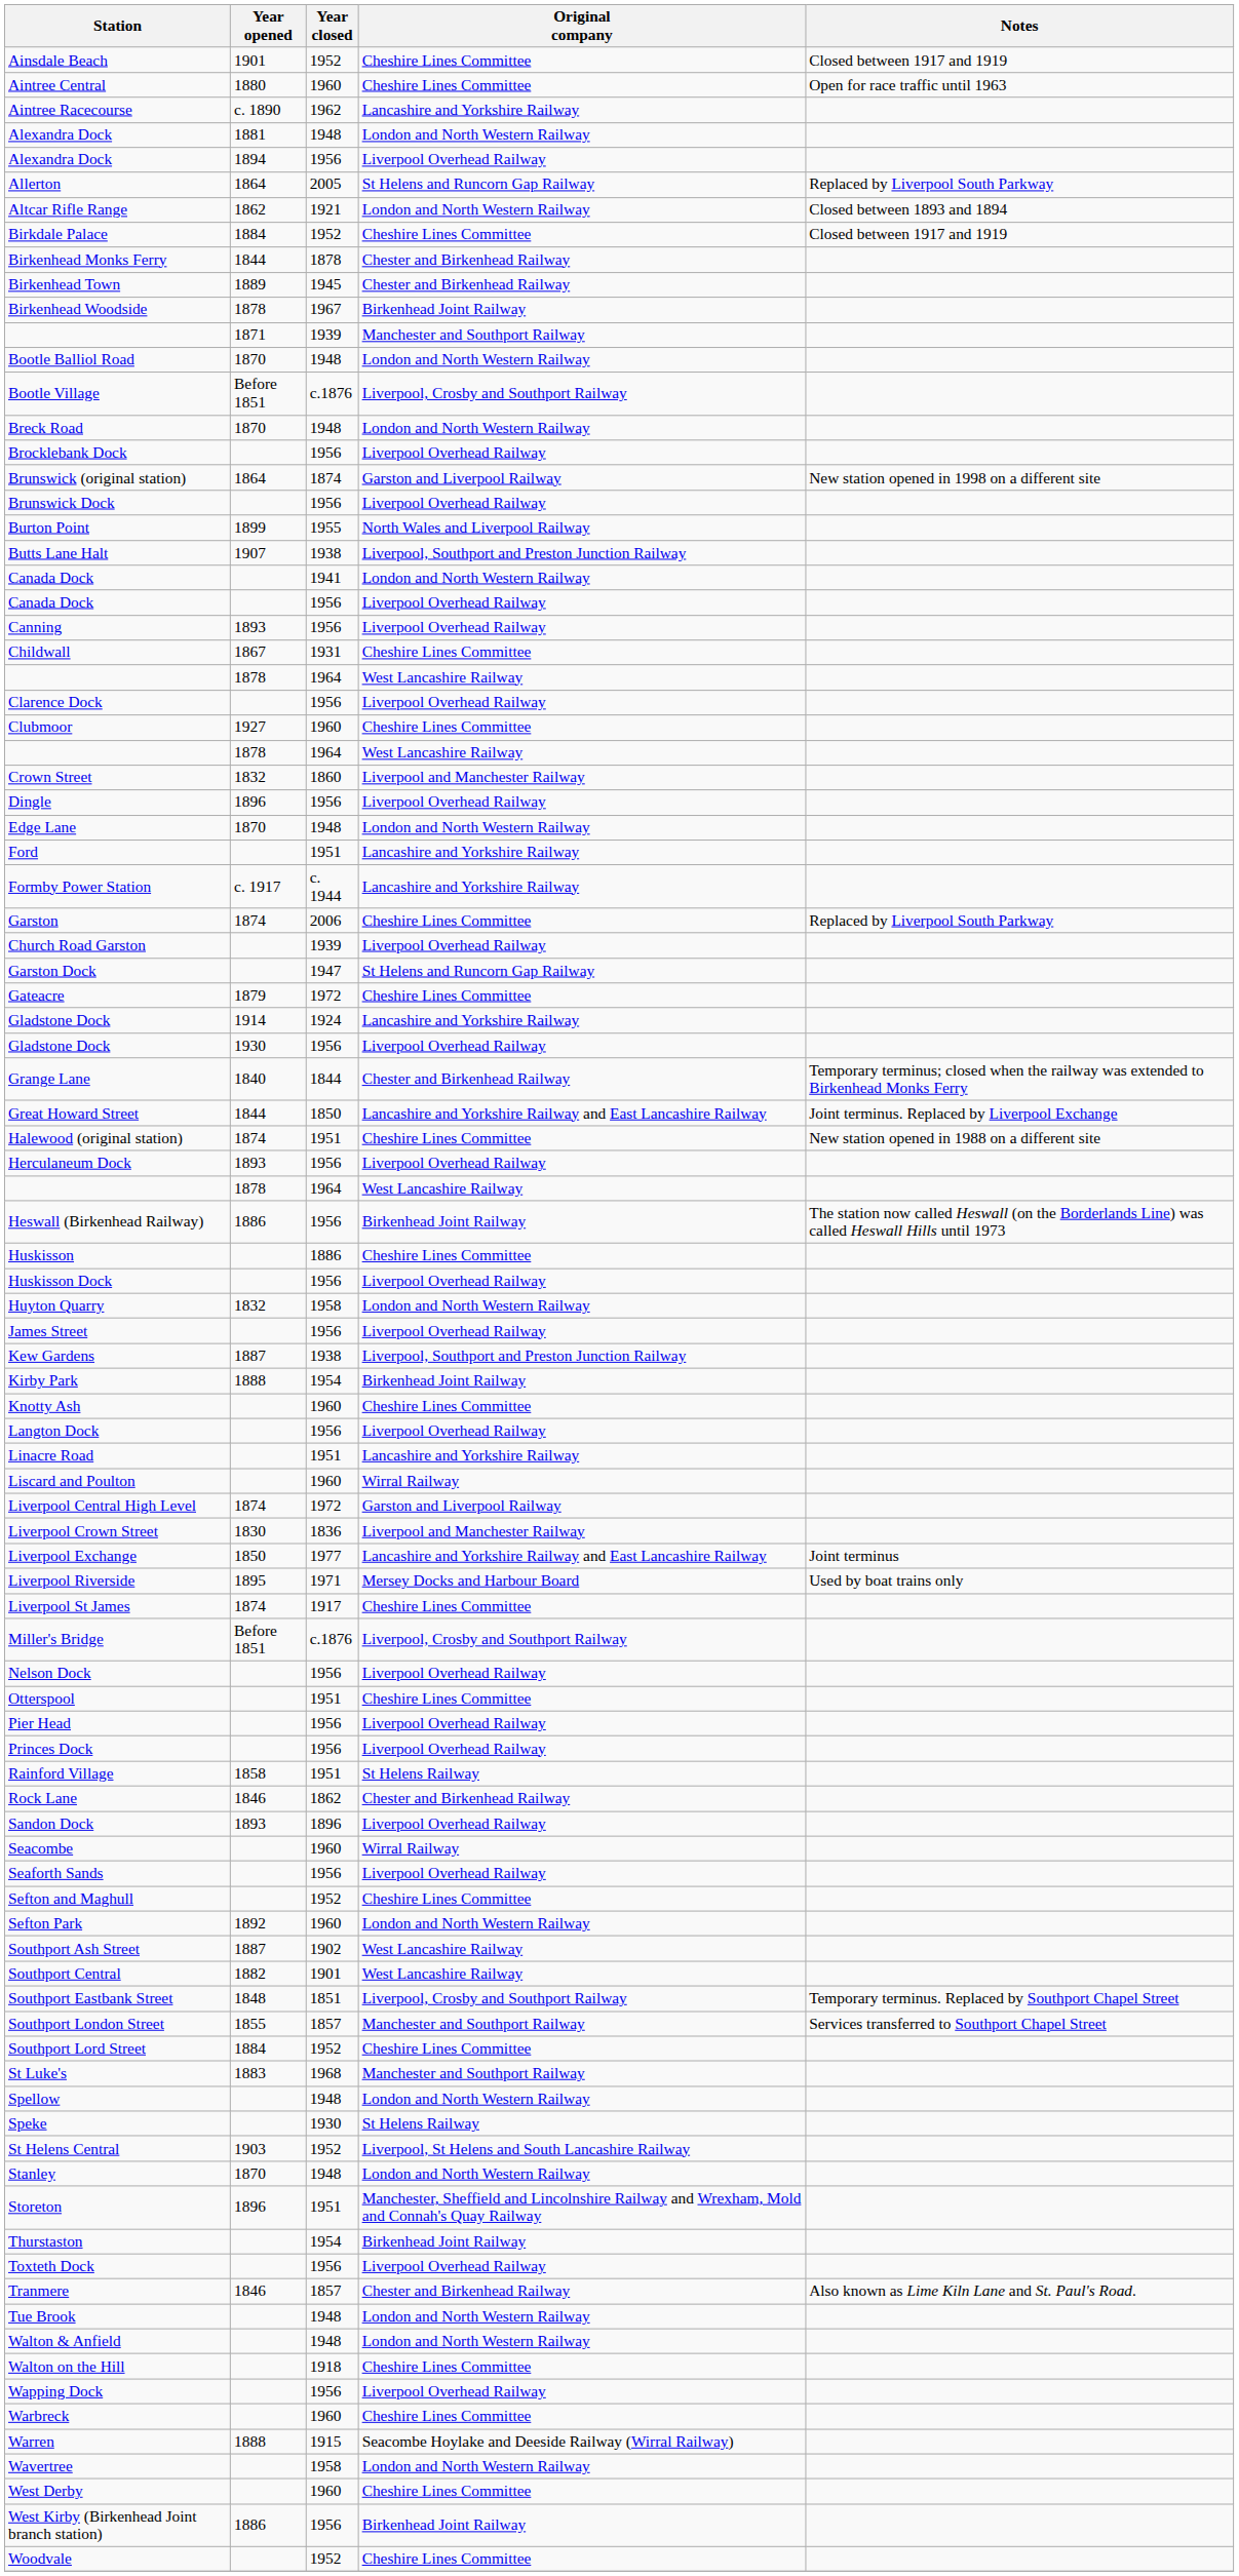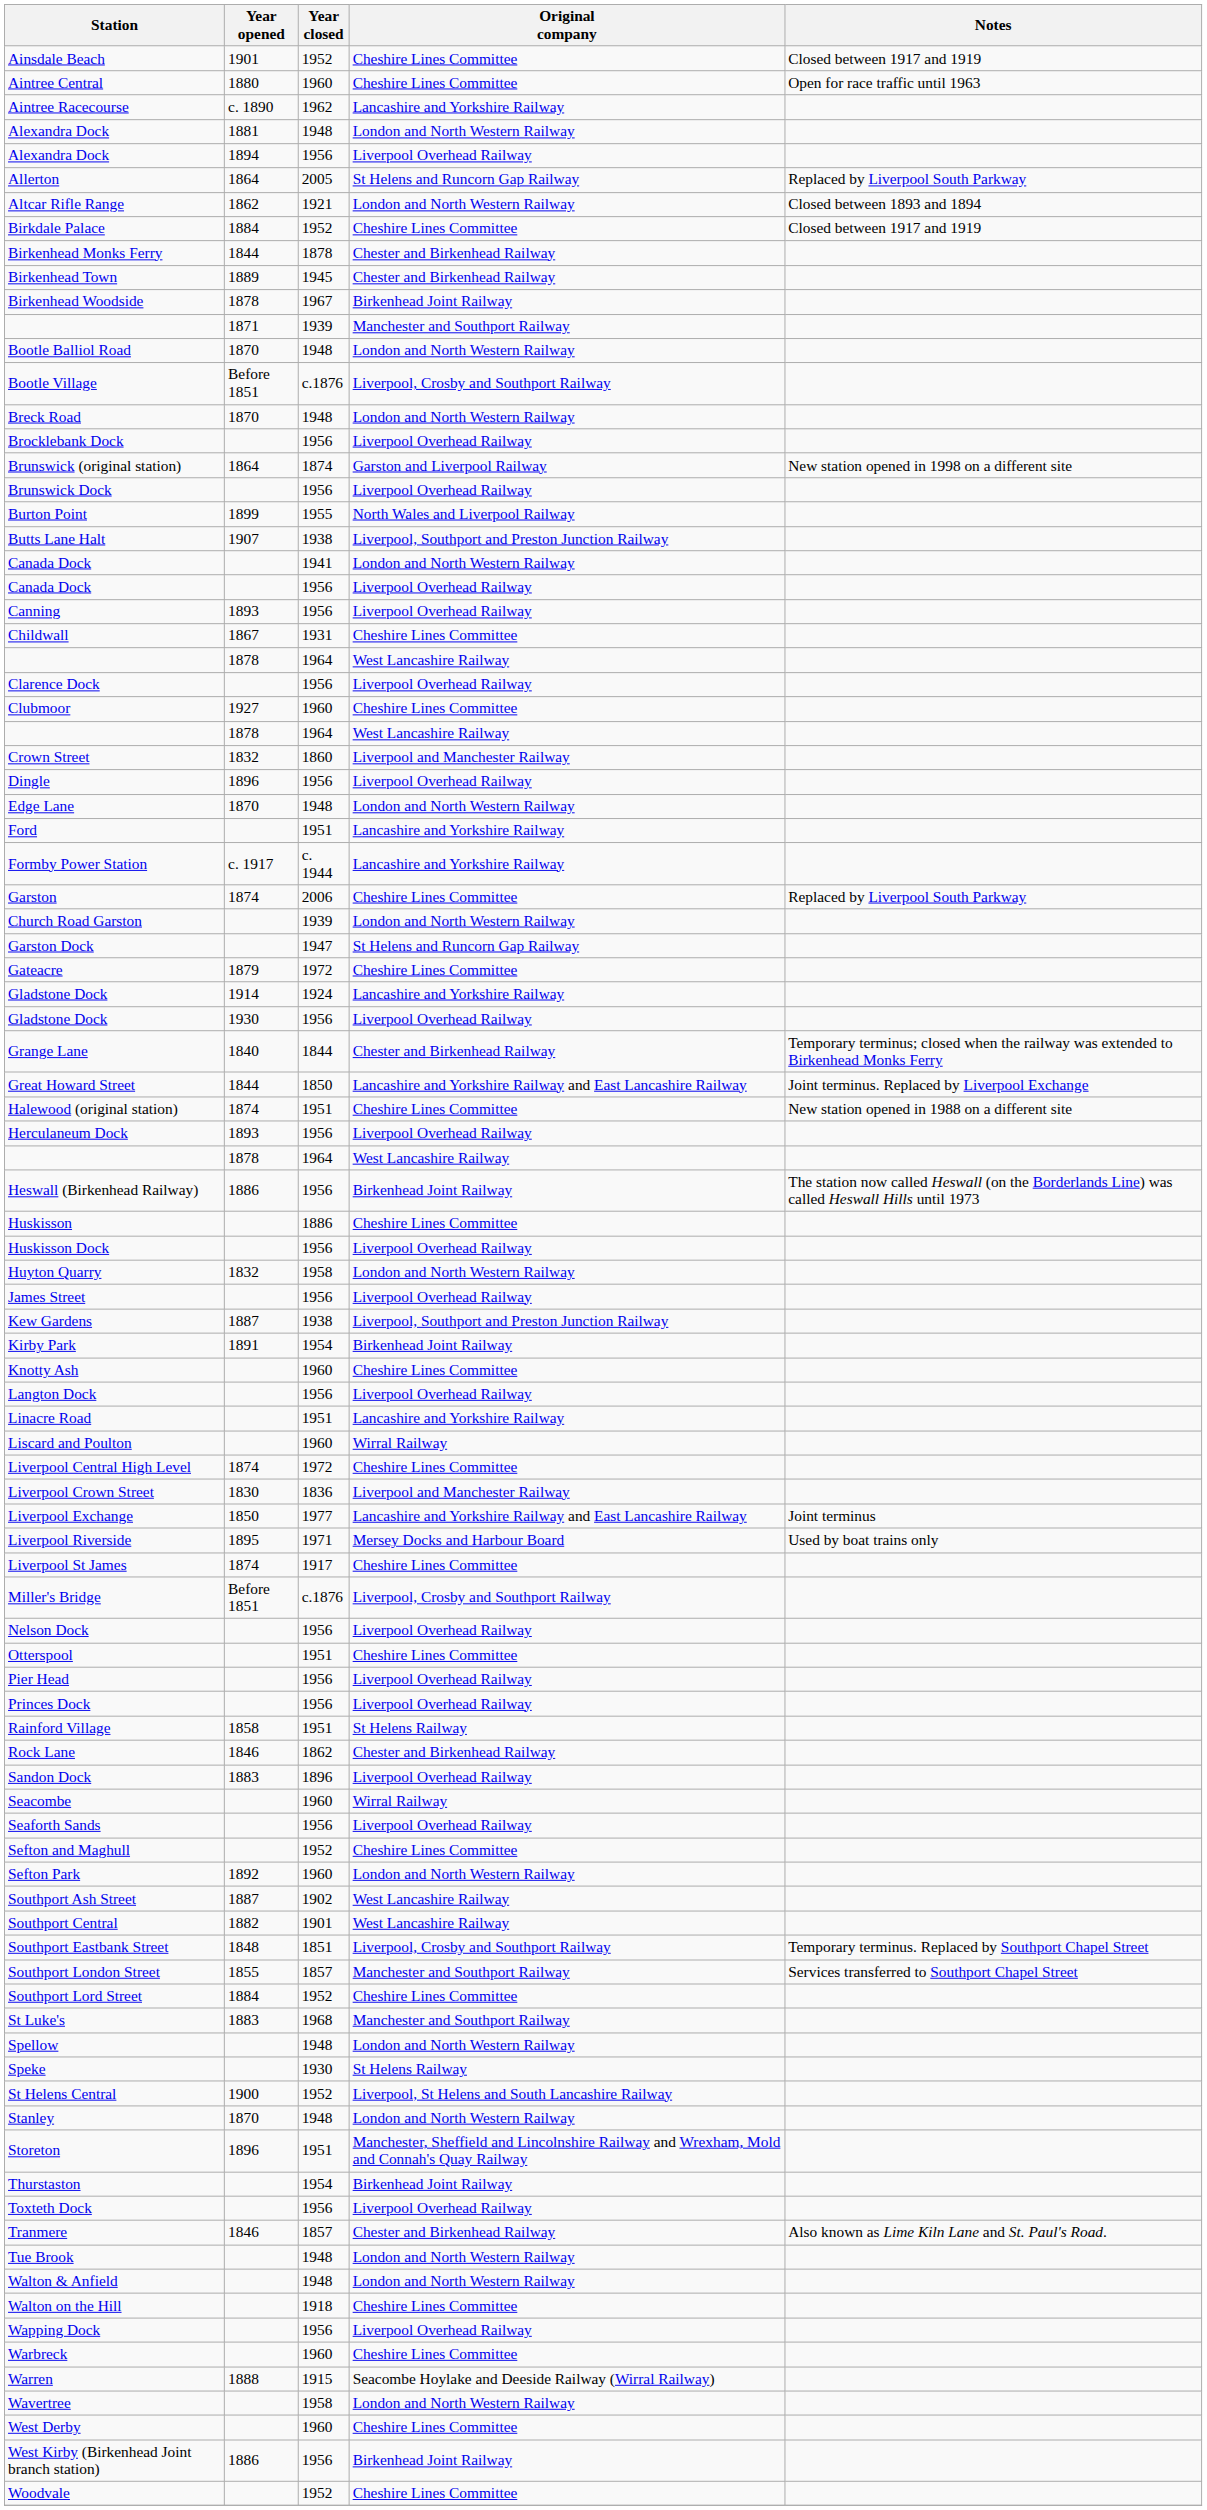Church Road Garston | Original company: Liverpool Overhead Railway -> London and North Western Railway
Kirby Park | Year opened: 1888 -> 1891
Liverpool Central High Level | Original company: Garston and Liverpool Railway -> Cheshire Lines Committee
Sandon Dock | Year opened: 1893 -> 1883
St Helens Central | Year opened: 1903 -> 1900
